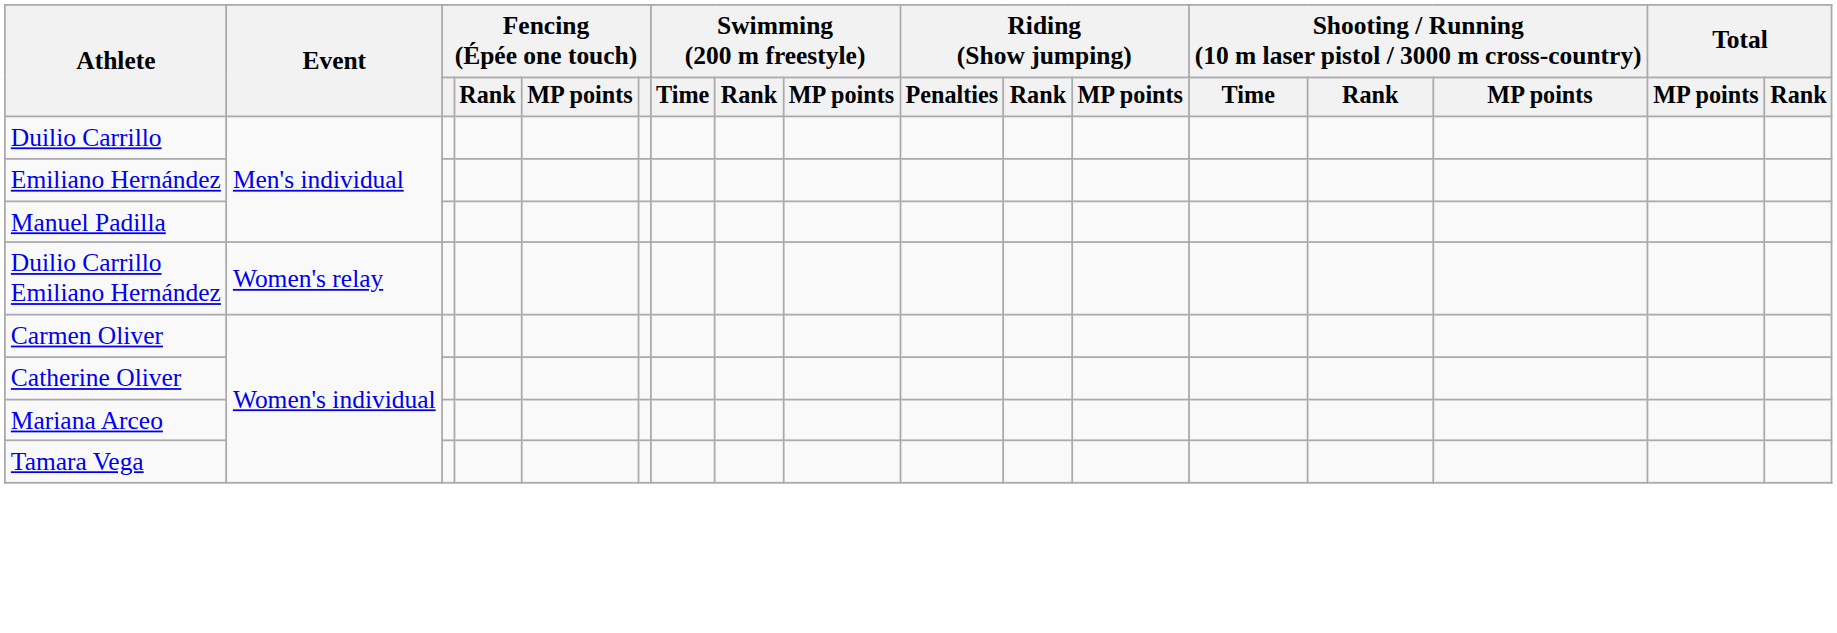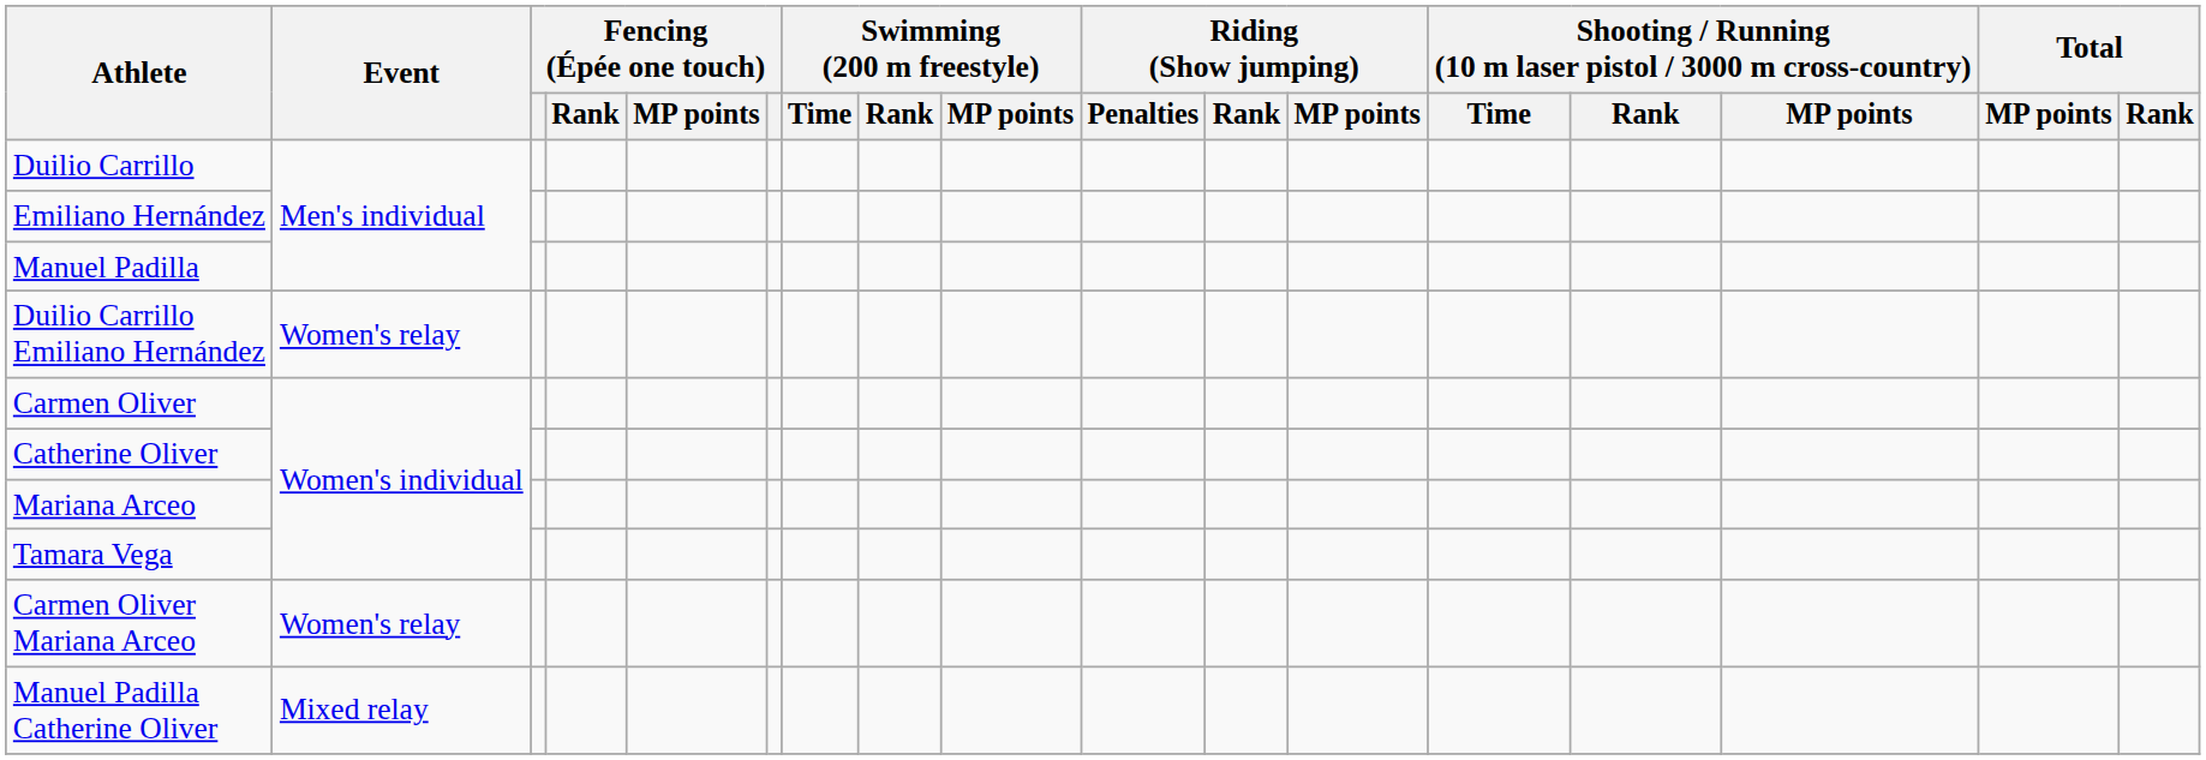+ row: Carmen Oliver Mariana Arceo | Women's relay
+ row: Manuel Padilla Catherine Oliver | Mixed relay
